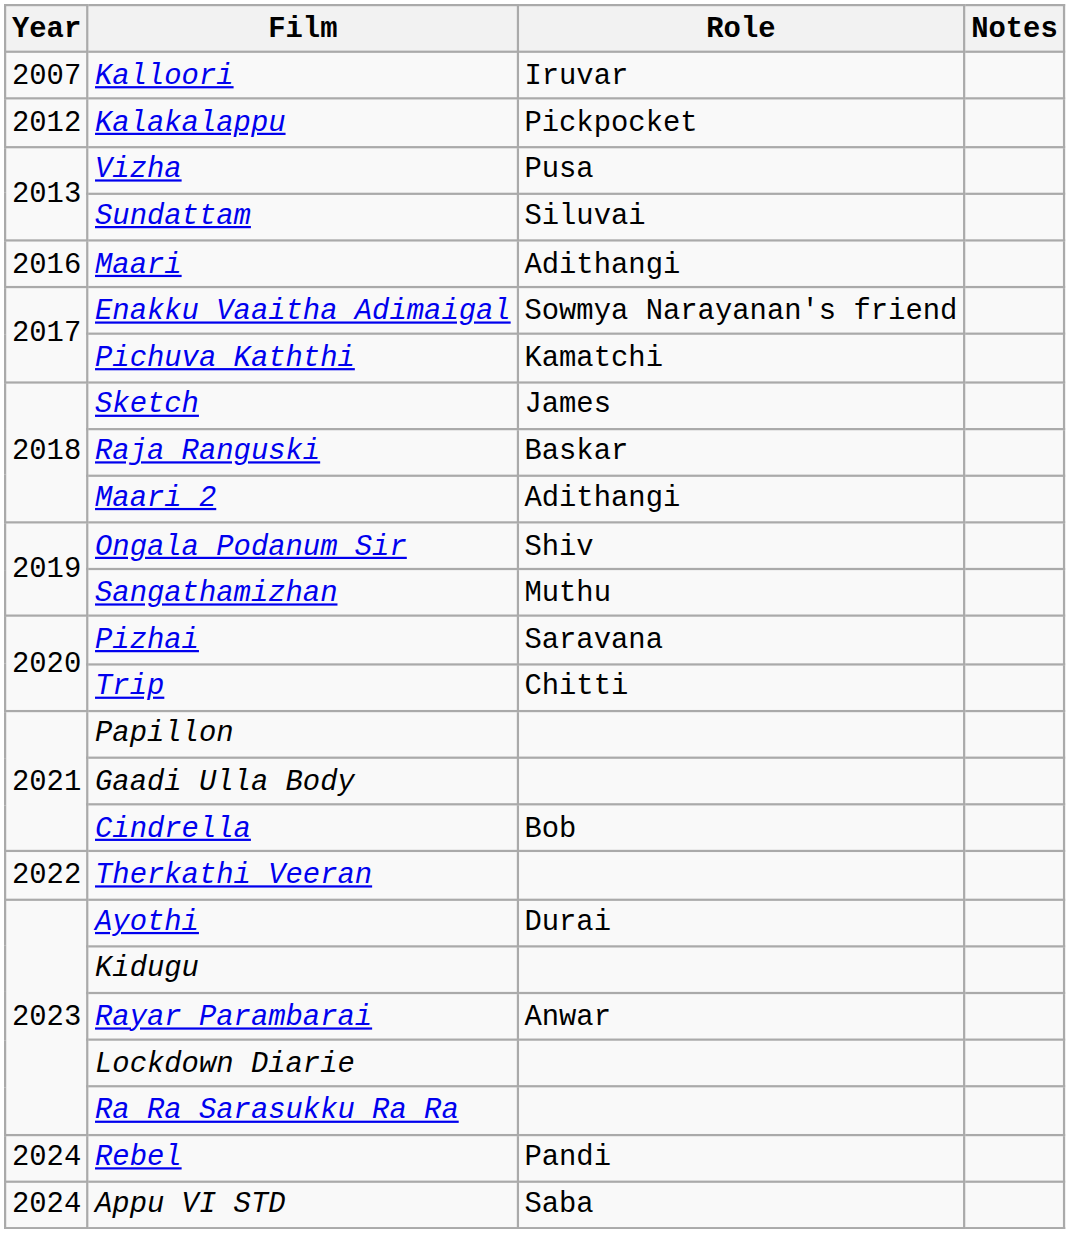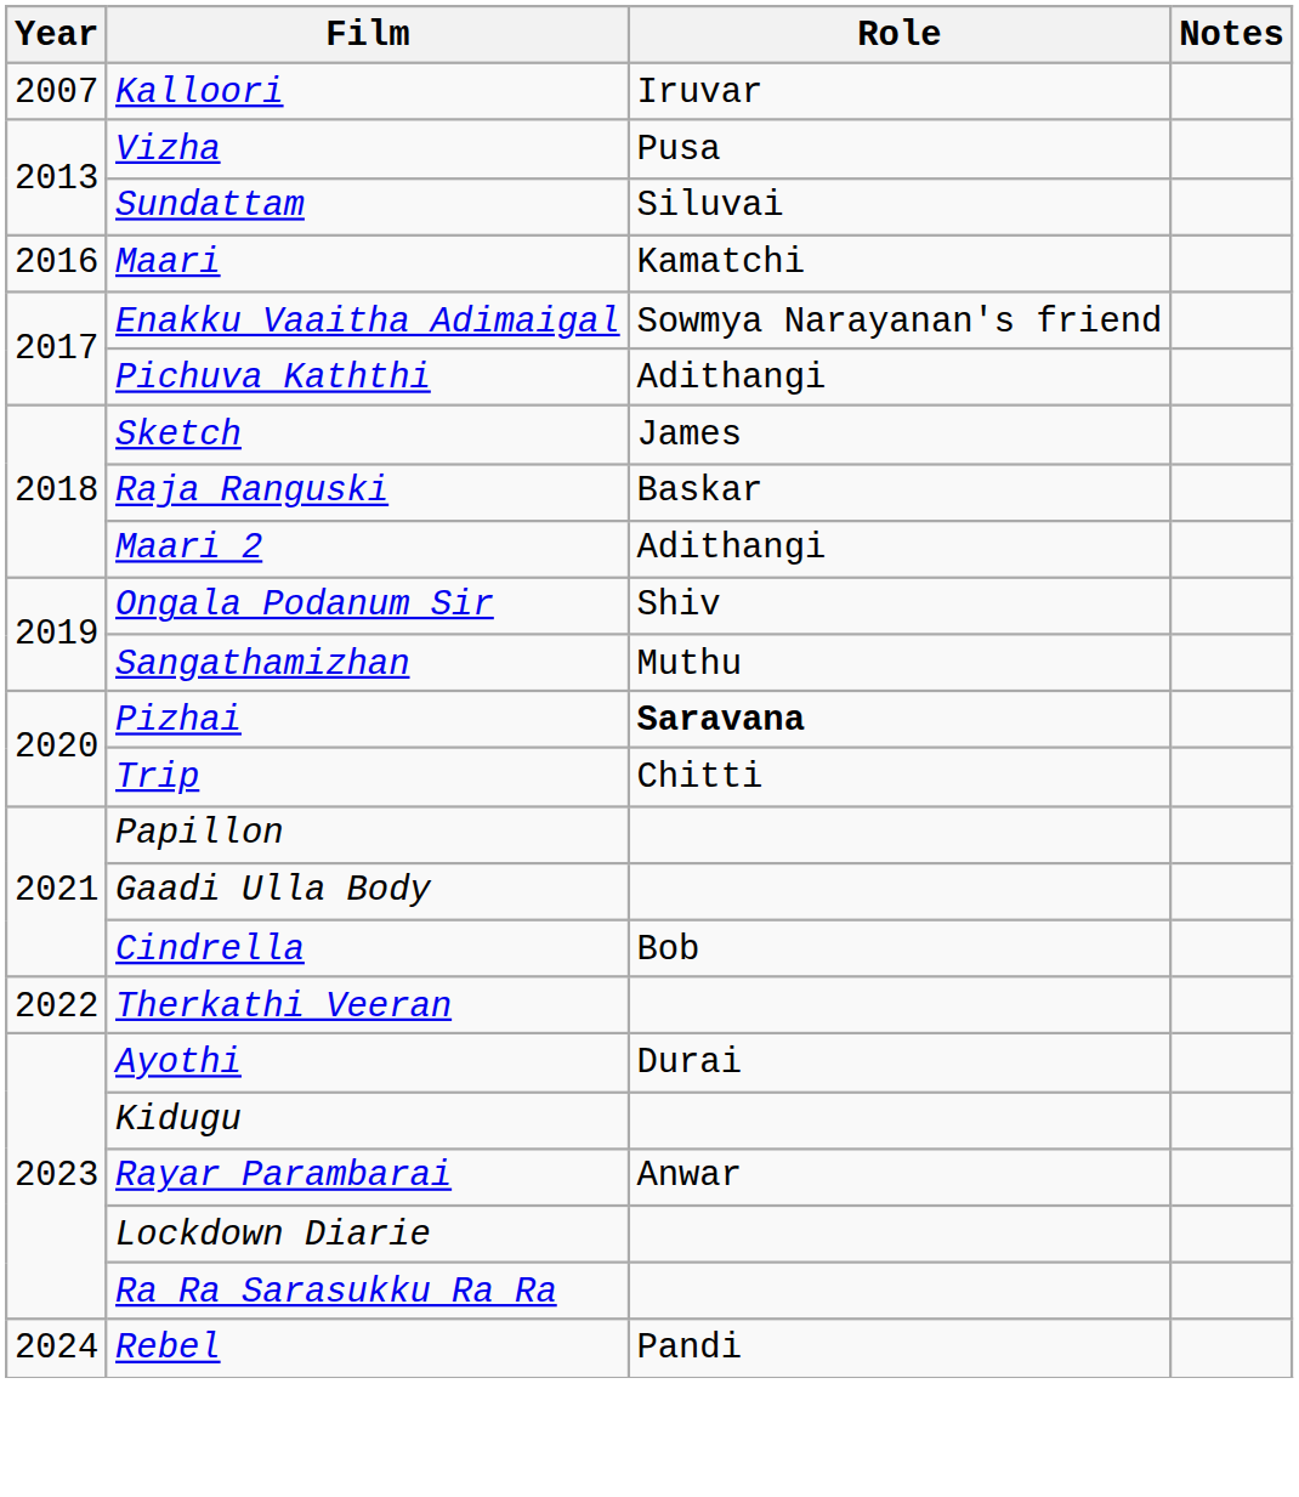- row: 2012 | Kalakalappu | Pickpocket
Maari | Role: Adithangi -> Kamatchi
Pichuva Kaththi | Role: Kamatchi -> Adithangi
Pizhai | Role: normal -> bold
- row: 2024 | Appu VI STD | Saba
